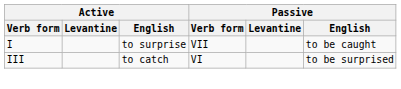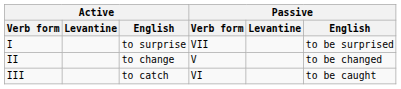I | Passive / English: to be caught -> to be surprised
+ row: II | to change | V | to be changed
III | Passive / English: to be surprised -> to be caught
